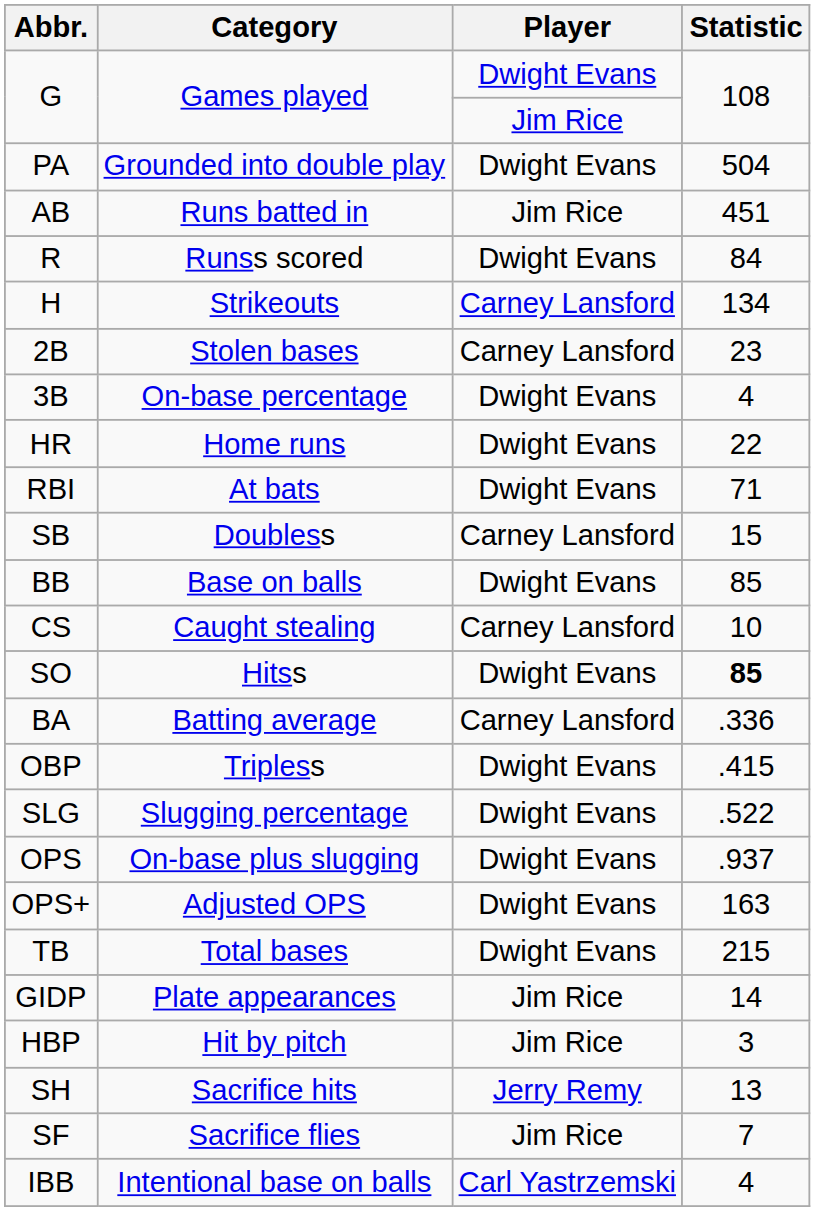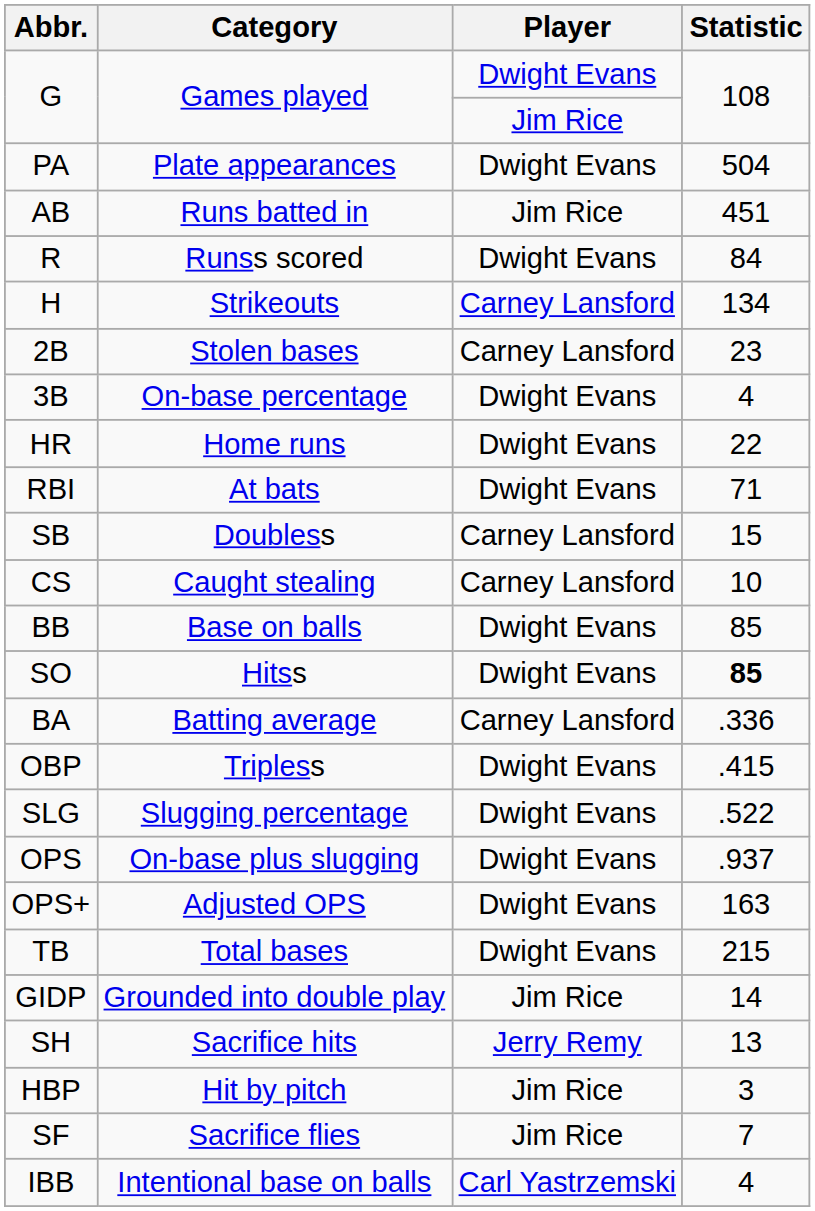PA | Category: Grounded into double play -> Plate appearances
rows swapped: CS <-> BB
GIDP | Category: Plate appearances -> Grounded into double play
rows swapped: HBP <-> SH
